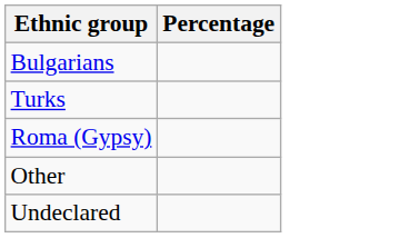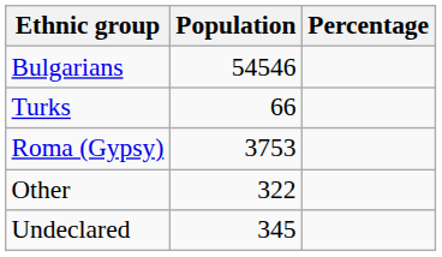+ column: Population | 54546 | 66 | 3753 | 322 | 345
